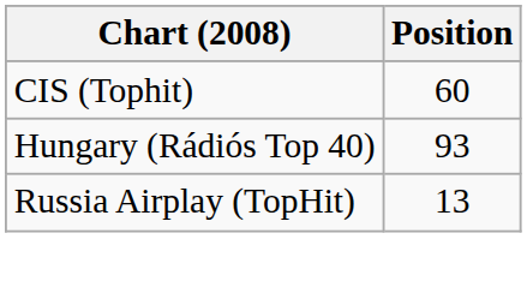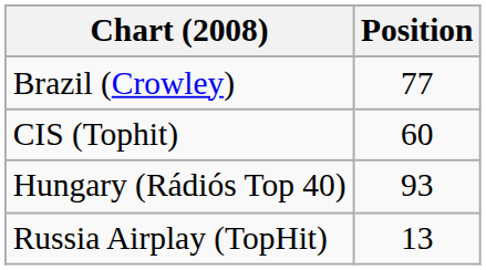+ row: Brazil (Crowley) | 77
